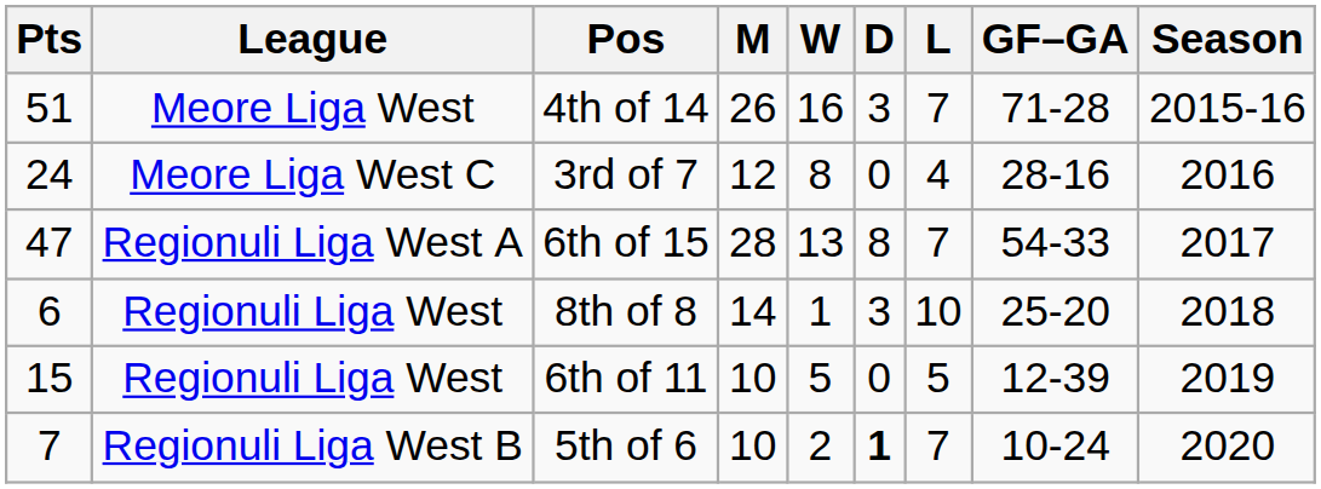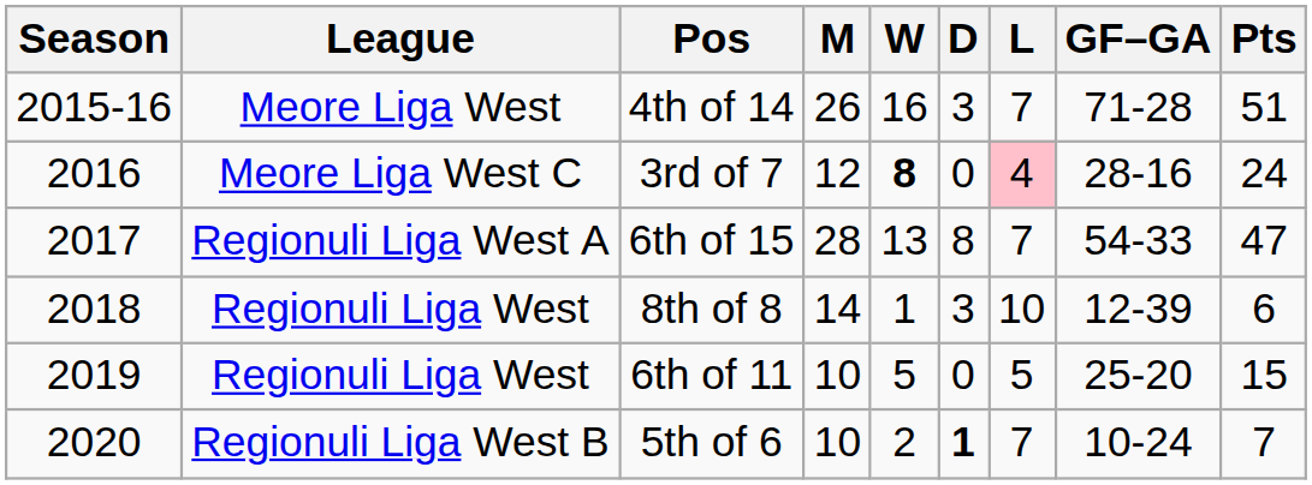columns swapped: Season <-> Pts
3rd of 7 | W: normal -> bold
3rd of 7 | L: no background -> pink background
8th of 8 | GF–GA: 25-20 -> 12-39
6th of 11 | GF–GA: 12-39 -> 25-20
